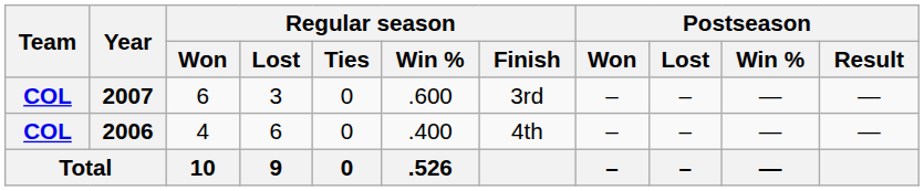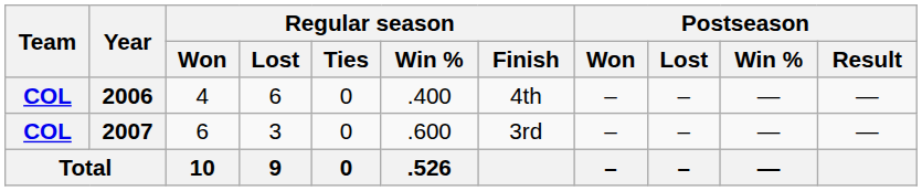rows swapped: 2006 <-> 2007
